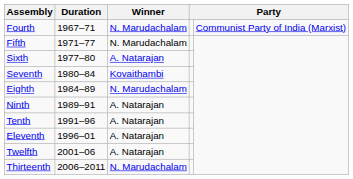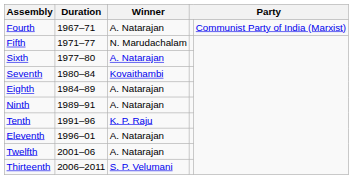Fourth | Winner: N. Marudachalam -> A. Natarajan
Eighth | Winner: N. Marudachalam -> A. Natarajan
Tenth | Winner: A. Natarajan -> K. P. Raju
Thirteenth | Winner: N. Marudachalam -> S. P. Velumani
